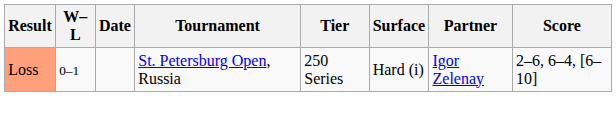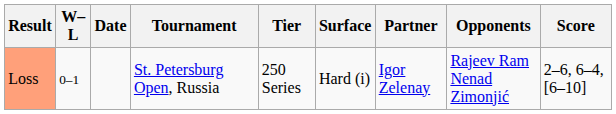+ column: Opponents | Rajeev Ram Nenad Zimonjić
